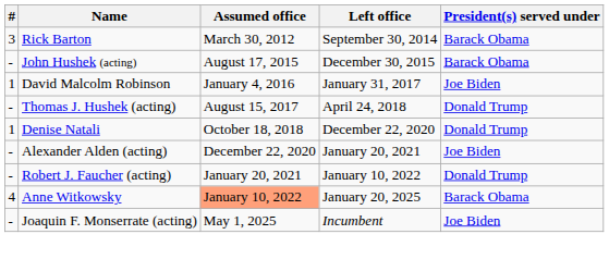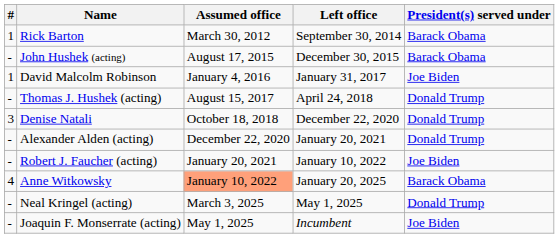Rick Barton | #: 3 -> 1
Denise Natali | #: 1 -> 3
Alexander Alden (acting) | President(s) served under: Joe Biden -> Donald Trump
Robert J. Faucher (acting) | President(s) served under: Donald Trump -> Joe Biden
+ row: - | Neal Kringel (acting) | March 3, 2025 | May 1, 2025 | Donald Trump
